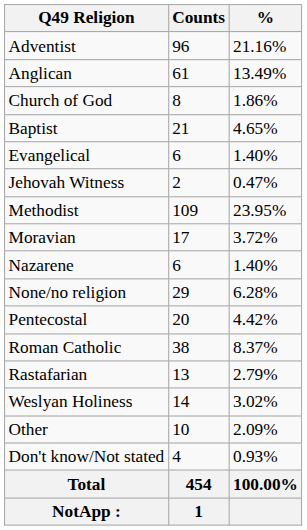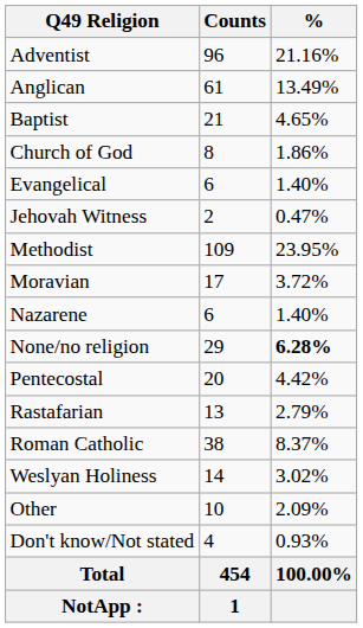rows swapped: Baptist <-> Church of God
None/no religion | %: normal -> bold
rows swapped: Rastafarian <-> Roman Catholic
